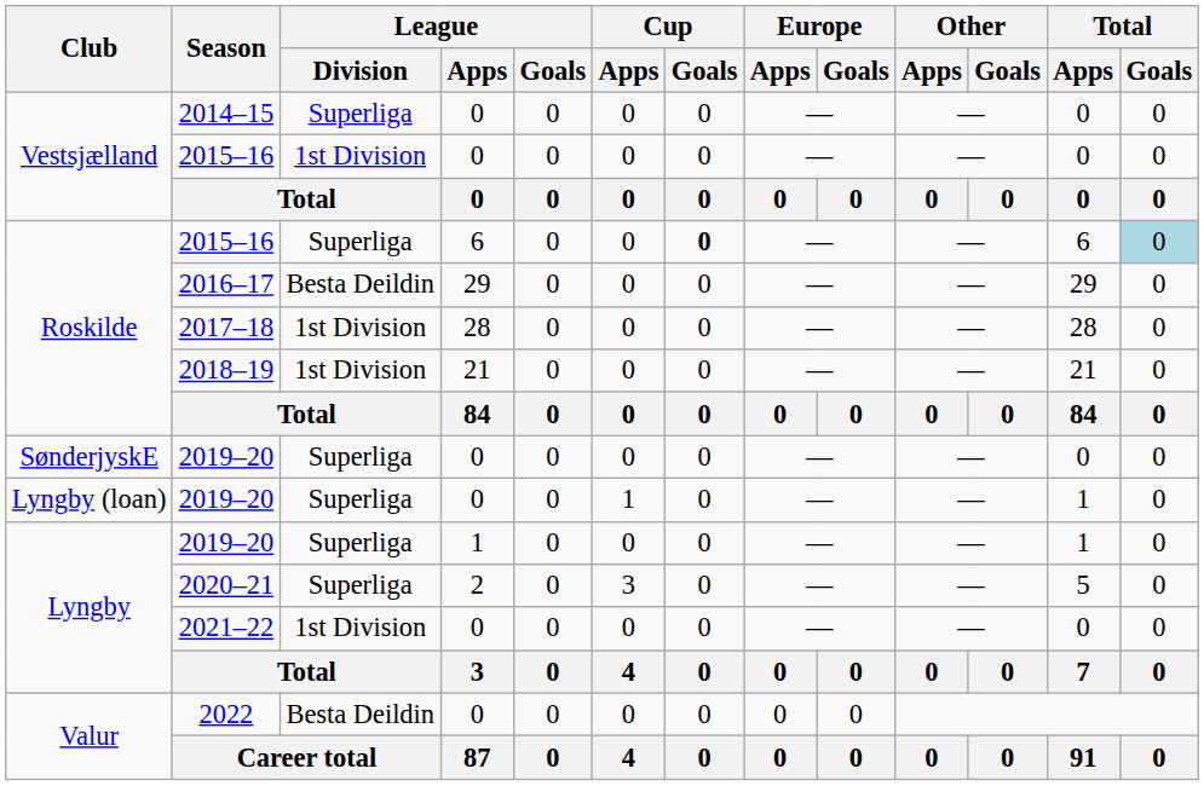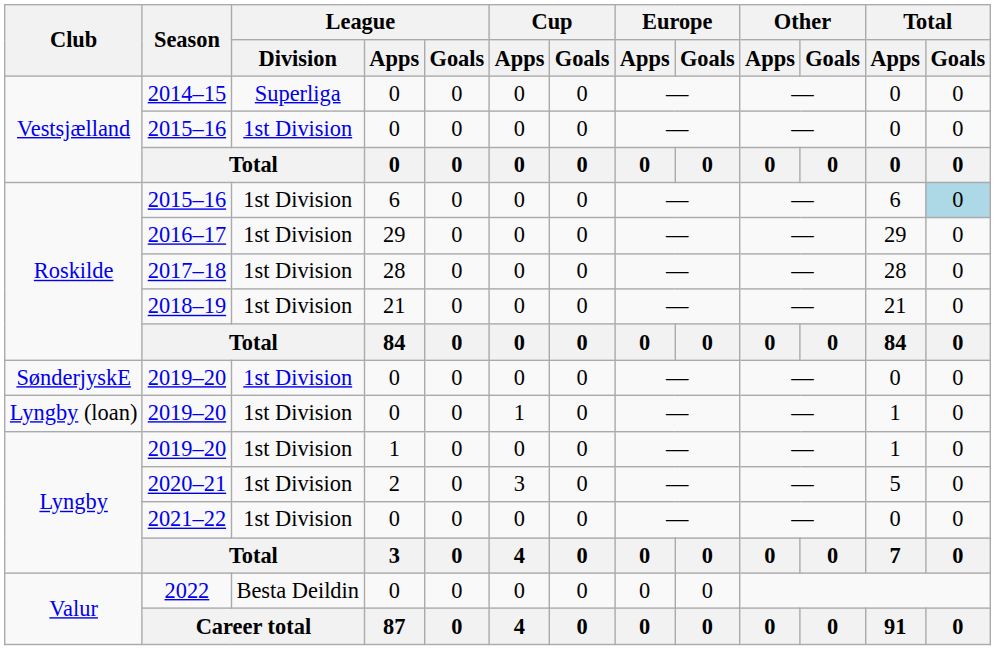Roskilde / 2015–16 | League / Division: Superliga -> 1st Division
Roskilde / 2015–16 | Cup / Goals: bold -> normal
2016–17 | League / Division: Besta Deildin -> 1st Division
SønderjyskE / 2019–20 | League / Division: Superliga -> 1st Division
Lyngby (loan) / 2019–20 | League / Division: Superliga -> 1st Division
Lyngby / 2019–20 | League / Division: Superliga -> 1st Division
2020–21 | League / Division: Superliga -> 1st Division
